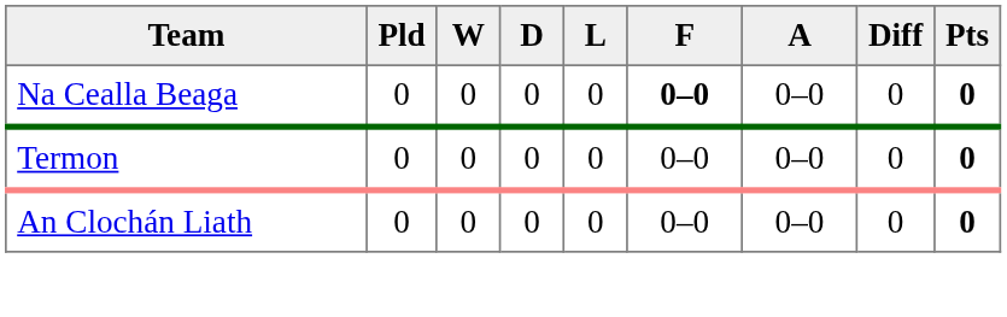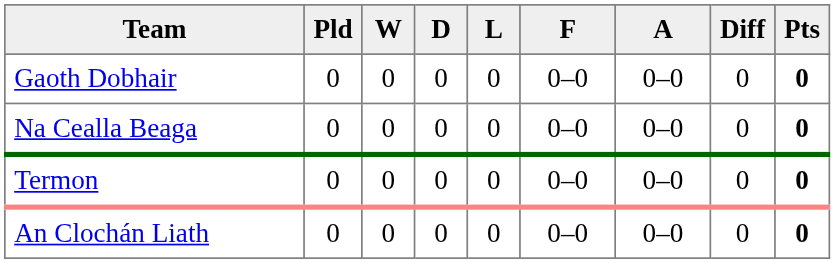+ row: Gaoth Dobhair | 0 | 0 | 0 | 0 | 0–0 | 0–0 | 0 | 0
Na Cealla Beaga | F: bold -> normal
